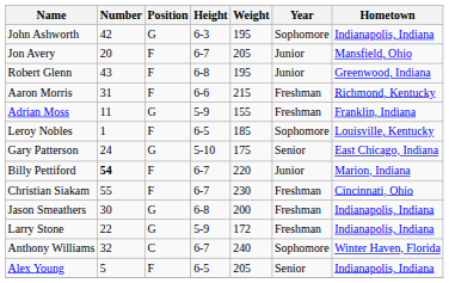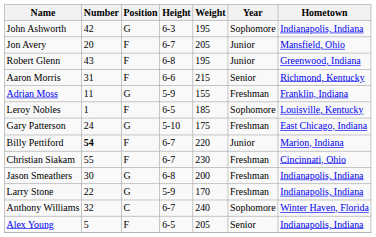Aaron Morris | Year: Freshman -> Senior
Gary Patterson | Year: Senior -> Freshman
Larry Stone | Weight: 172 -> 170
